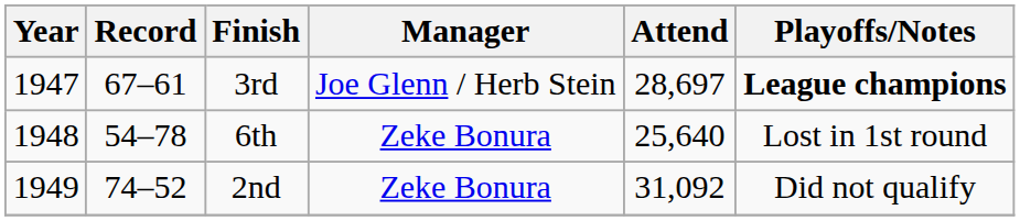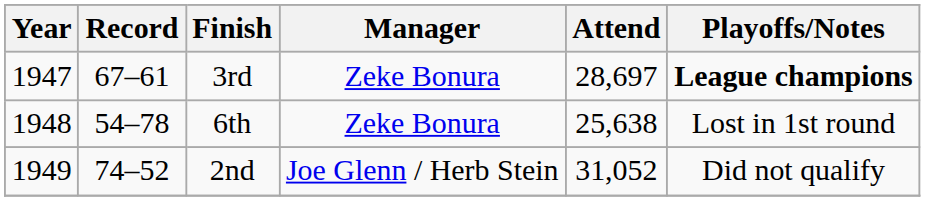3rd | Manager: Joe Glenn / Herb Stein -> Zeke Bonura
6th | Attend: 25,640 -> 25,638
2nd | Manager: Zeke Bonura -> Joe Glenn / Herb Stein
2nd | Attend: 31,092 -> 31,052
